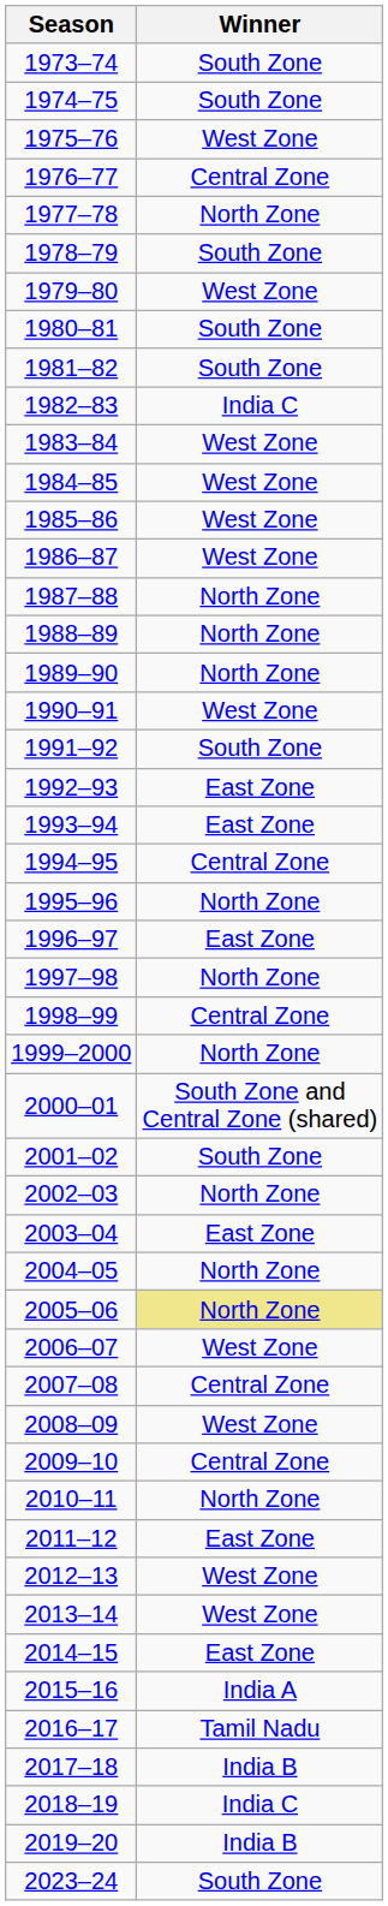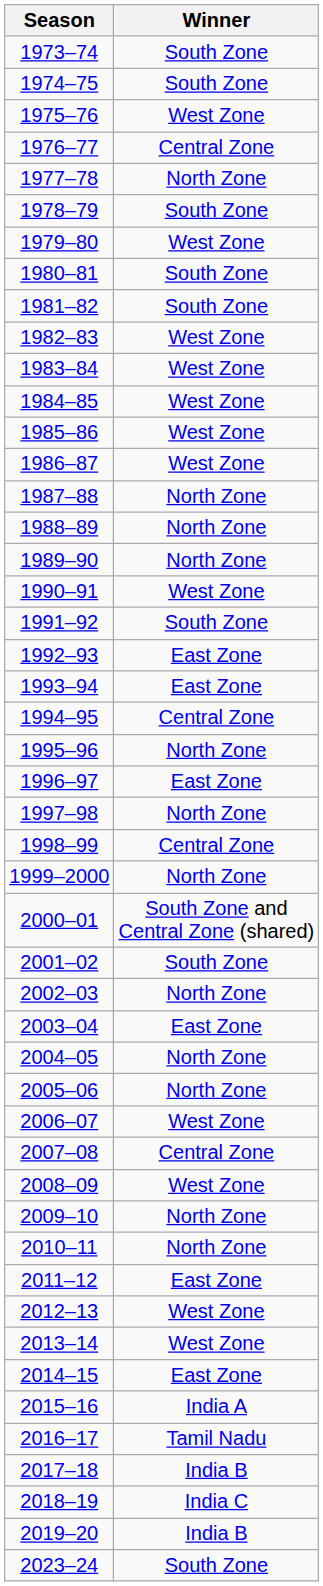1982–83 | Winner: India C -> West Zone
2005–06 | Winner: khaki background -> no background
2009–10 | Winner: Central Zone -> North Zone
